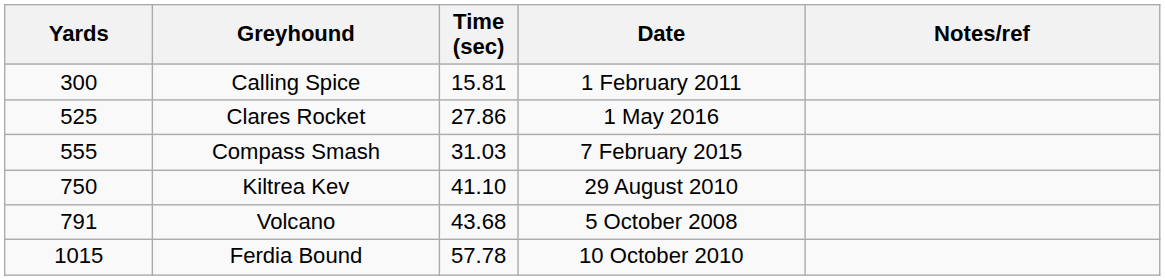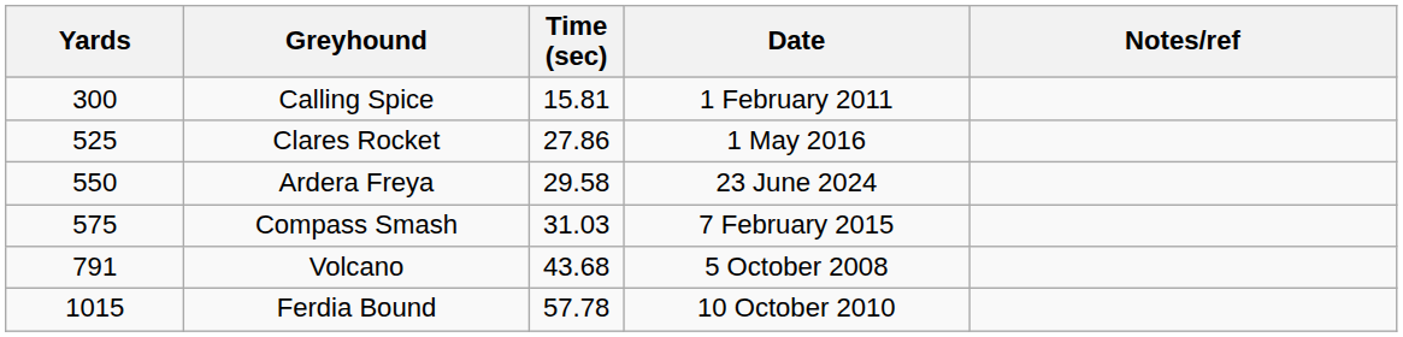+ row: 550 | Ardera Freya | 29.58 | 23 June 2024
Compass Smash | Yards: 555 -> 575
- row: 750 | Kiltrea Kev | 41.10 | 29 August 2010
